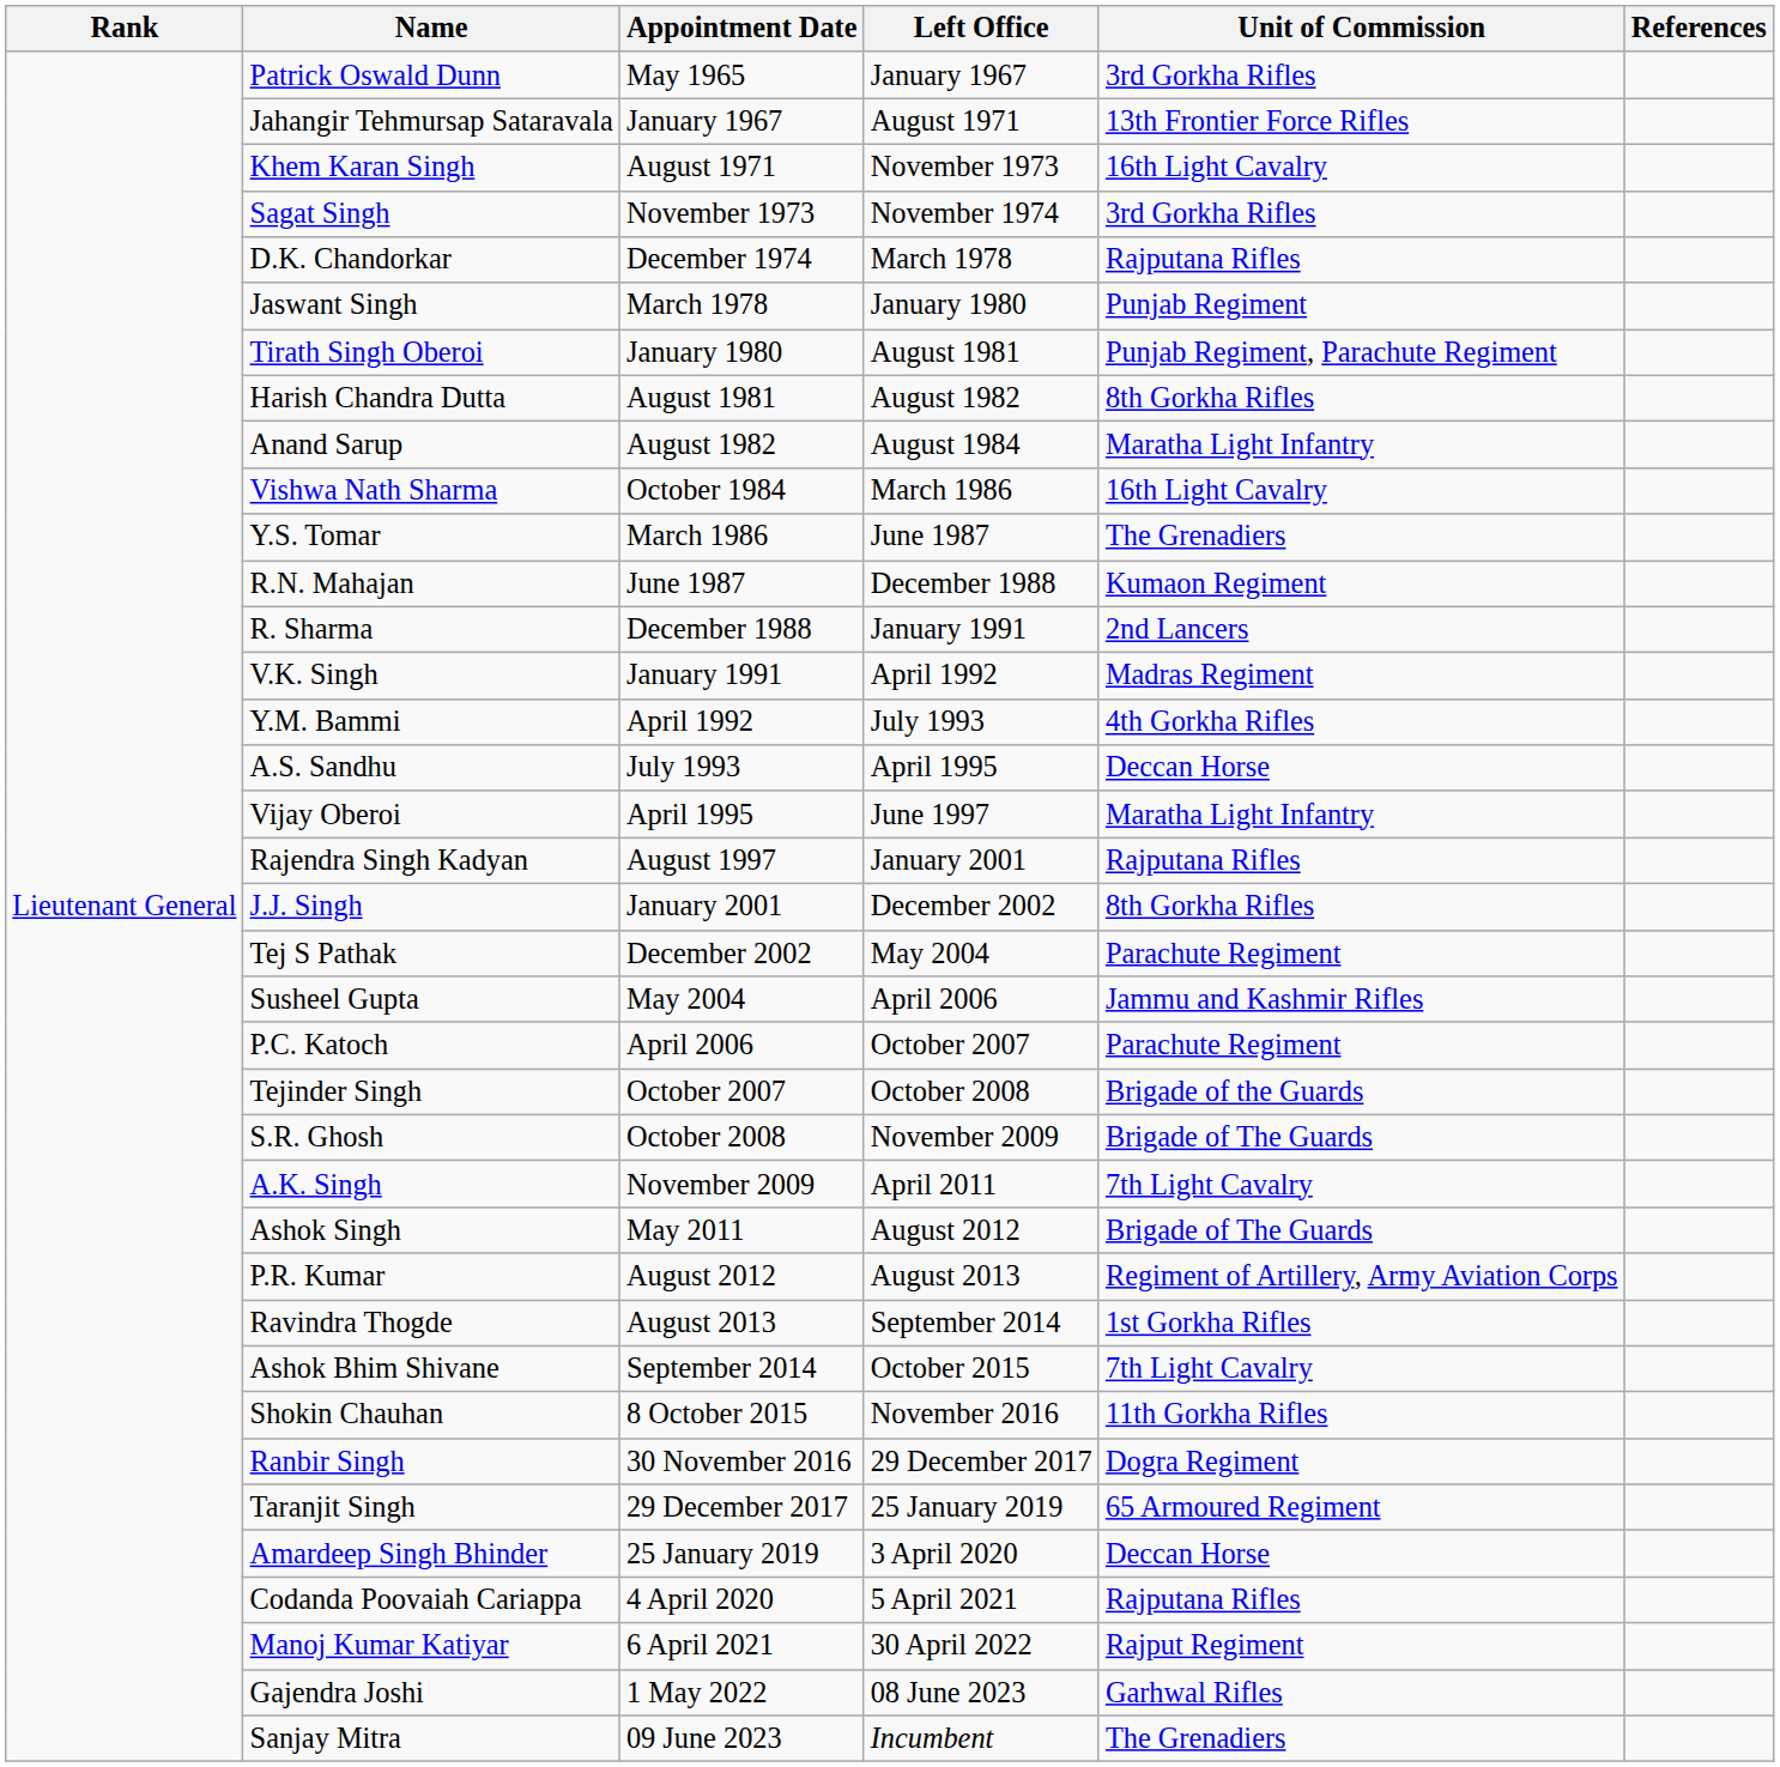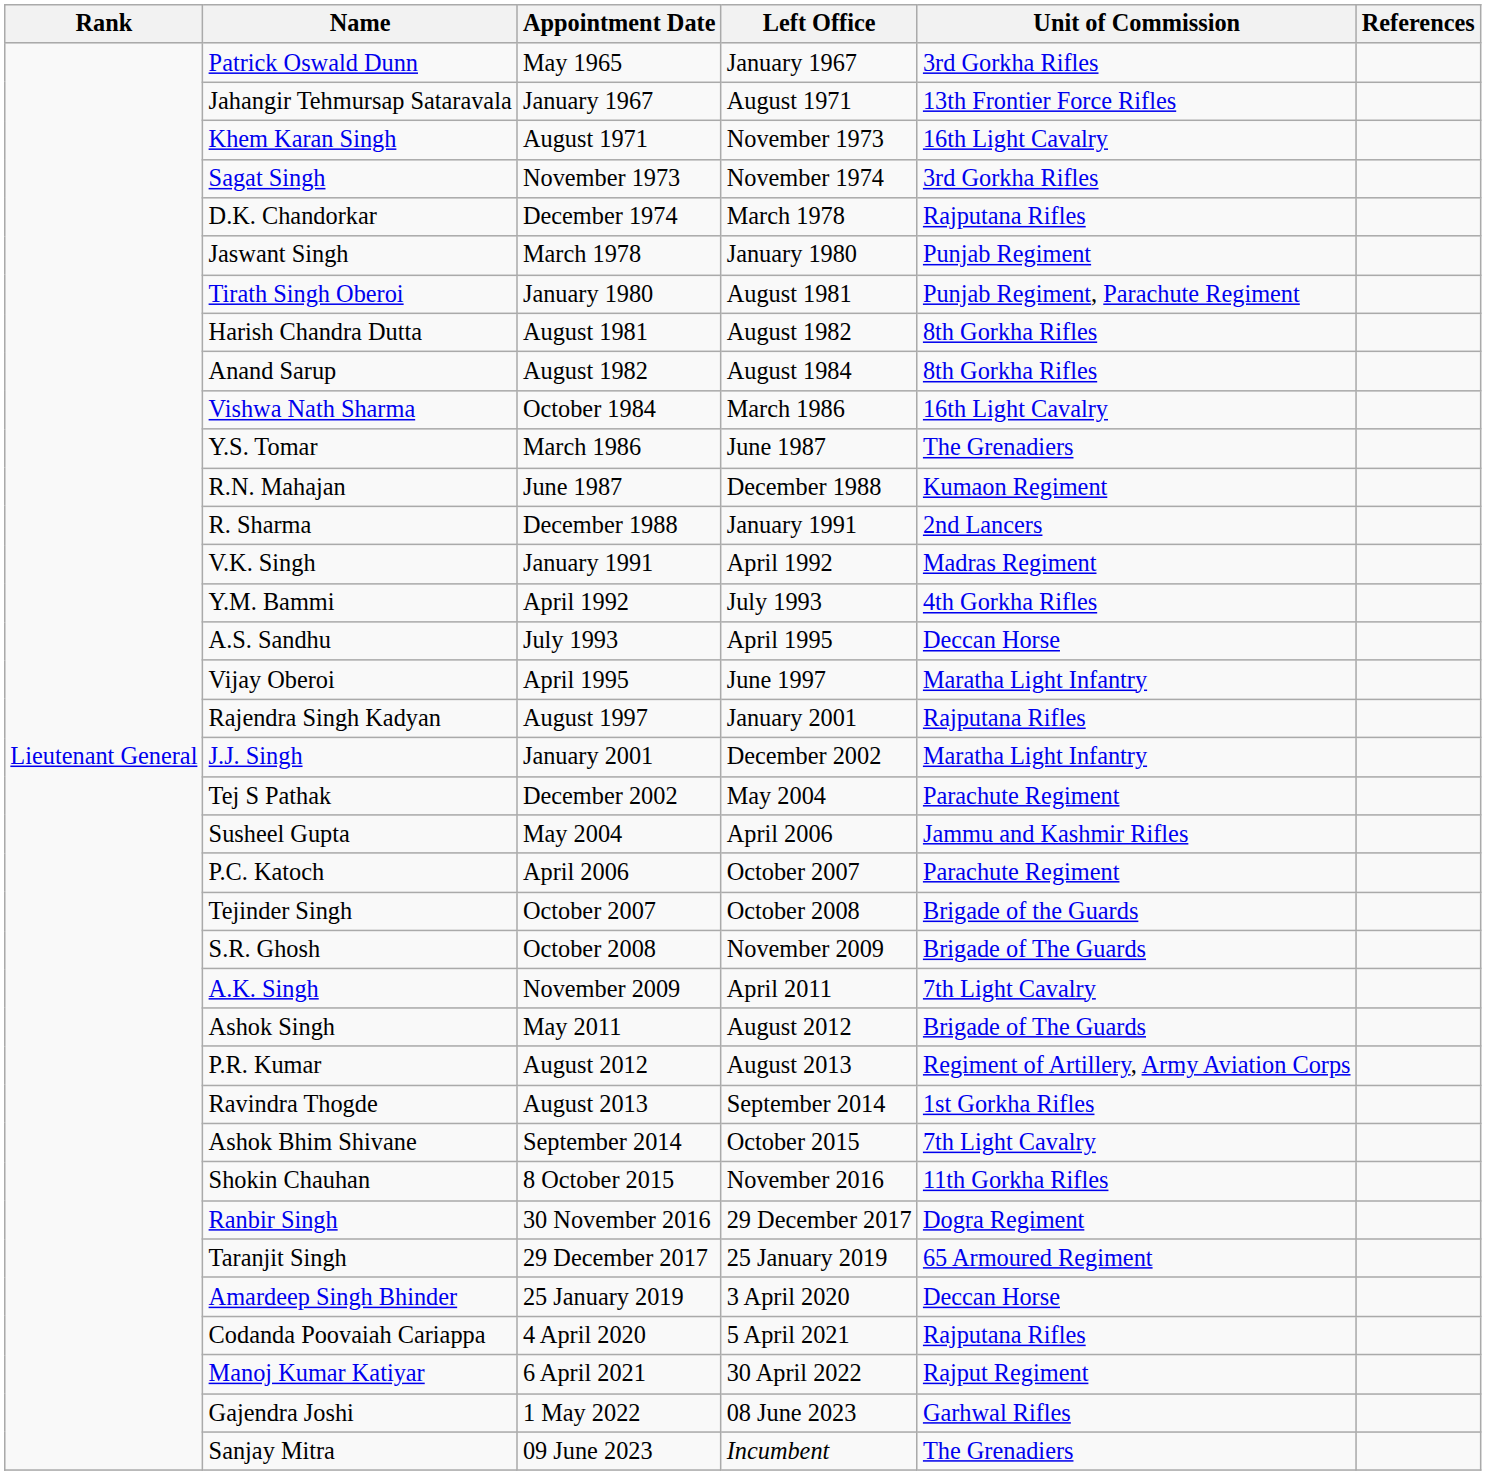Anand Sarup | Unit of Commission: Maratha Light Infantry -> 8th Gorkha Rifles
J.J. Singh | Unit of Commission: 8th Gorkha Rifles -> Maratha Light Infantry
